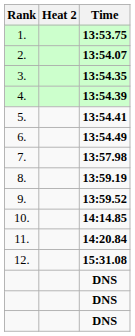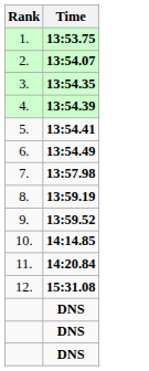- column: Heat 2
